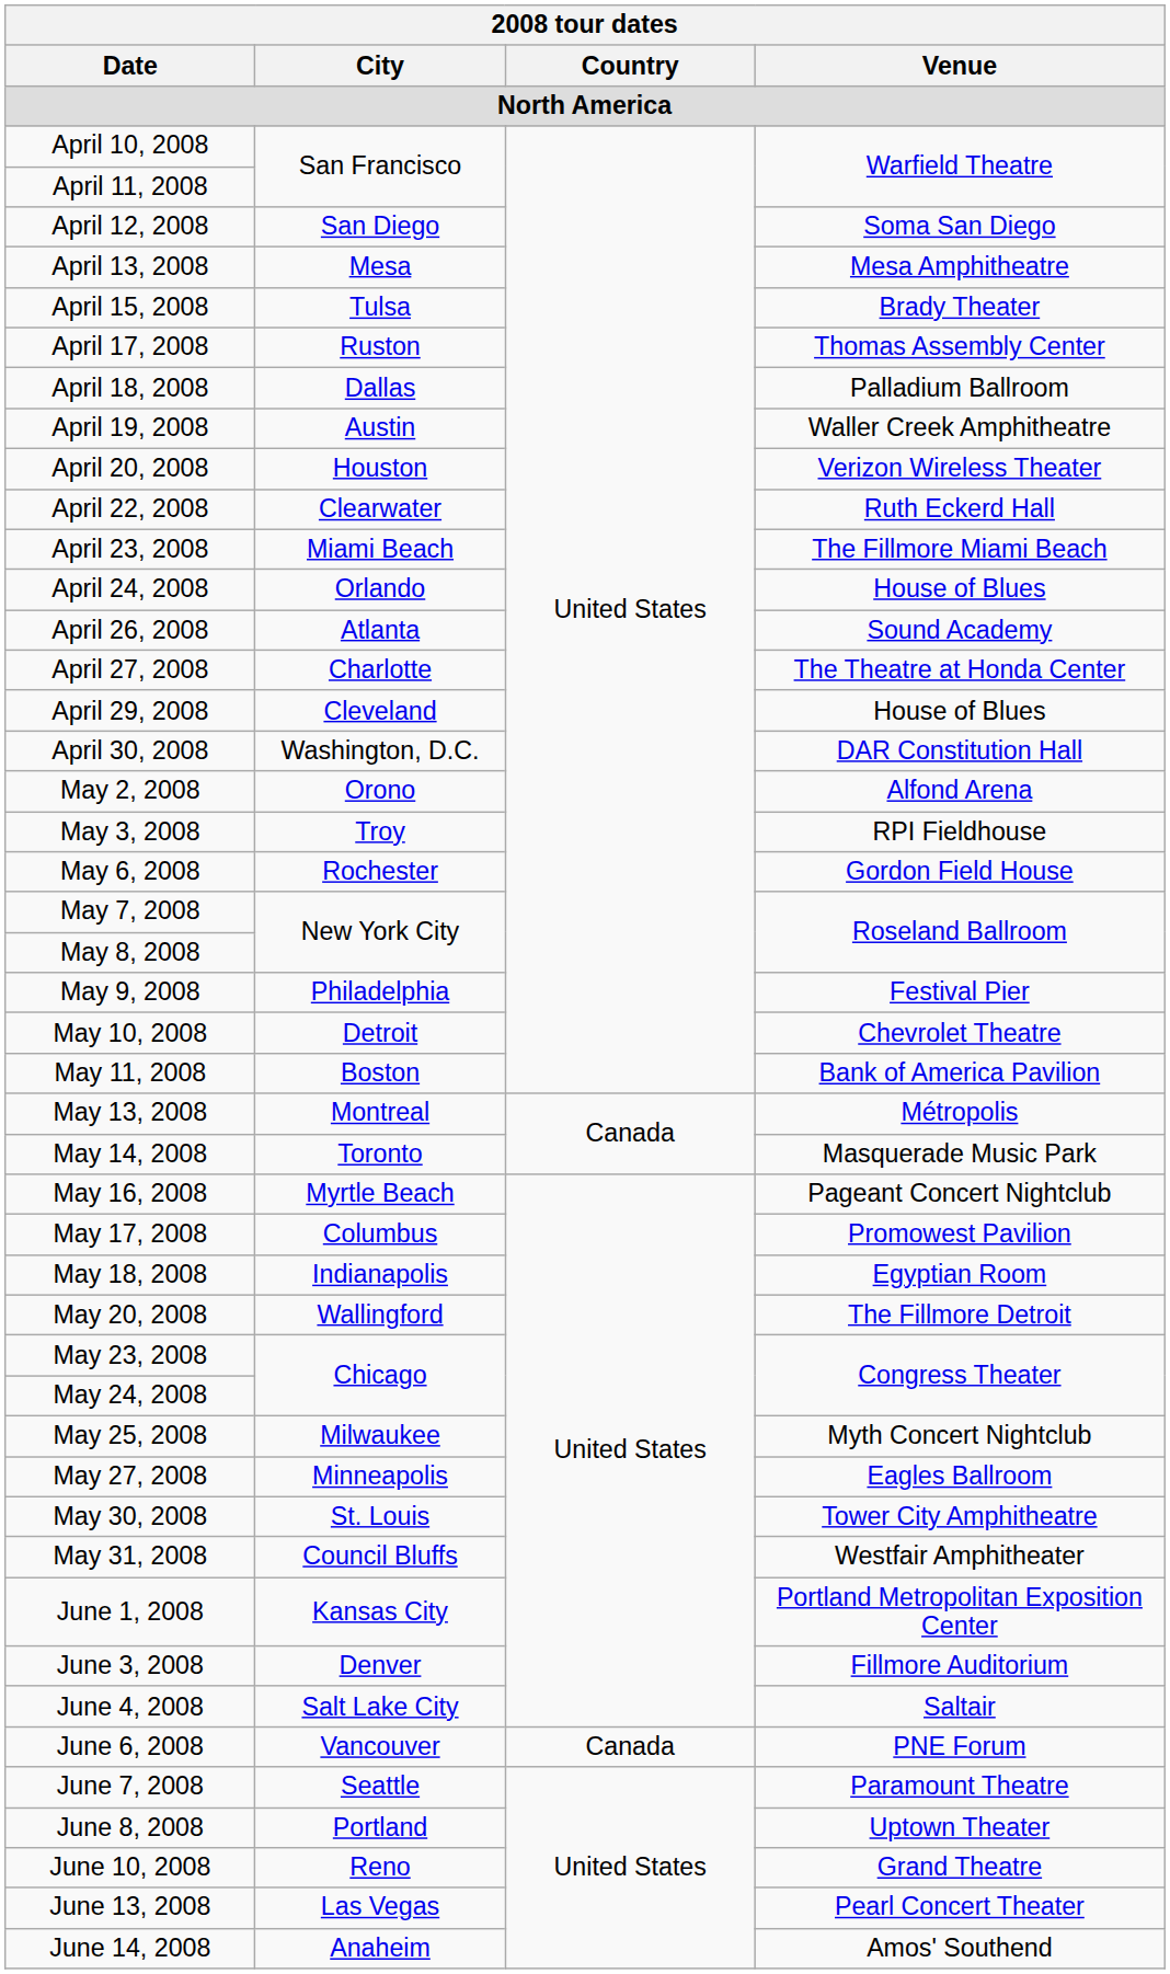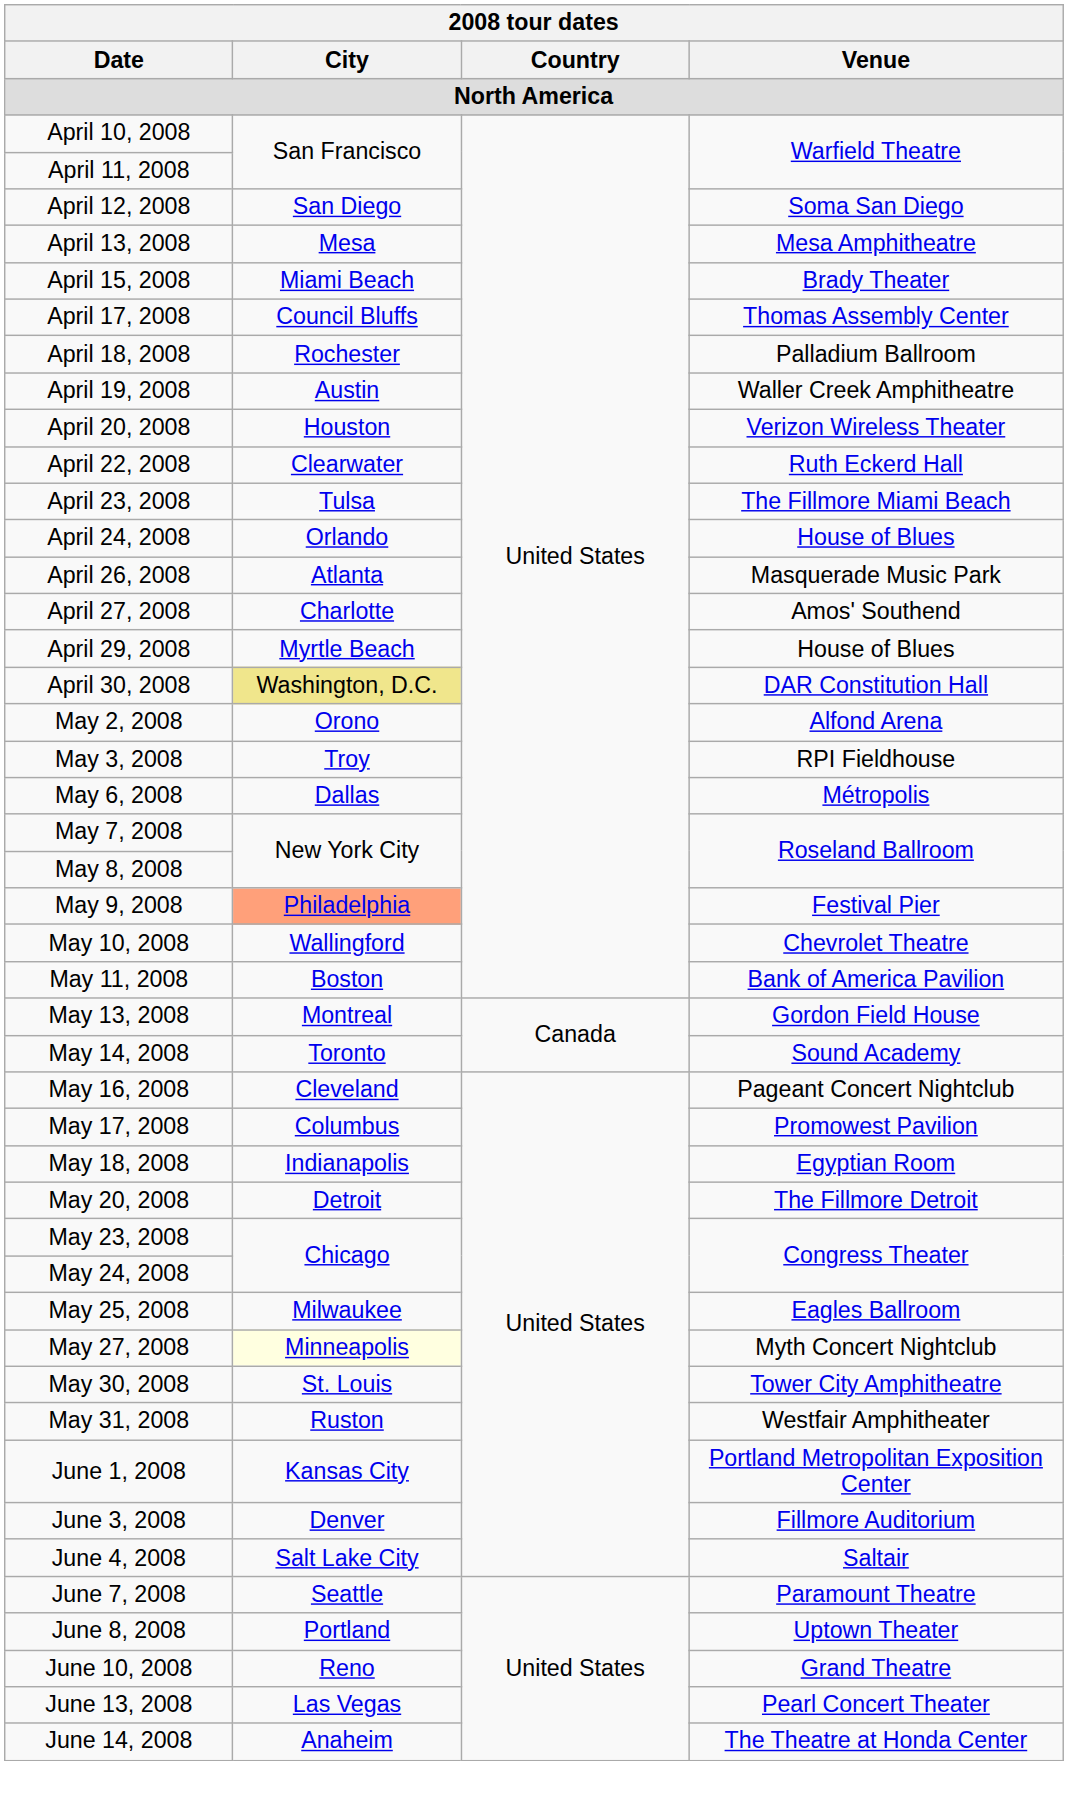April 15, 2008 | City: Tulsa -> Miami Beach
April 17, 2008 | City: Ruston -> Council Bluffs
April 18, 2008 | City: Dallas -> Rochester
April 23, 2008 | City: Miami Beach -> Tulsa
April 26, 2008 | Venue: Sound Academy -> Masquerade Music Park
April 27, 2008 | Venue: The Theatre at Honda Center -> Amos' Southend
April 29, 2008 | City: Cleveland -> Myrtle Beach
April 30, 2008 | City: no background -> khaki background
May 6, 2008 | City: Rochester -> Dallas
May 6, 2008 | Venue: Gordon Field House -> Métropolis
May 9, 2008 | City: no background -> lightsalmon background
May 10, 2008 | City: Detroit -> Wallingford
May 13, 2008 | Venue: Métropolis -> Gordon Field House
May 14, 2008 | Venue: Masquerade Music Park -> Sound Academy
May 16, 2008 | City: Myrtle Beach -> Cleveland
May 20, 2008 | City: Wallingford -> Detroit
May 25, 2008 | Venue: Myth Concert Nightclub -> Eagles Ballroom
May 27, 2008 | City: no background -> lightyellow background
May 27, 2008 | Venue: Eagles Ballroom -> Myth Concert Nightclub
May 31, 2008 | City: Council Bluffs -> Ruston
- row: June 6, 2008 | Vancouver | Canada | PNE Forum
June 14, 2008 | Venue: Amos' Southend -> The Theatre at Honda Center
